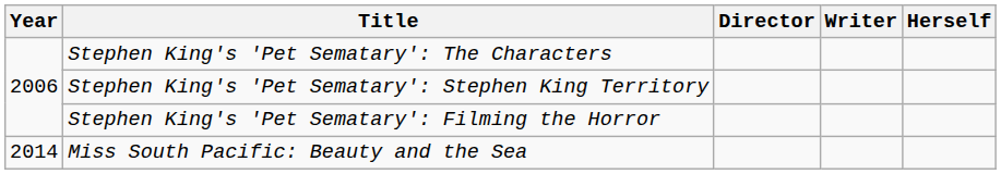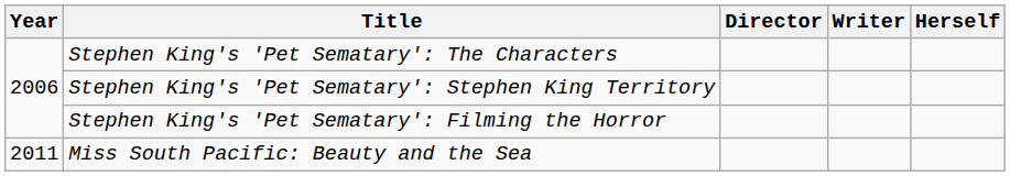Miss South Pacific: Beauty and the Sea | Year: 2014 -> 2011
